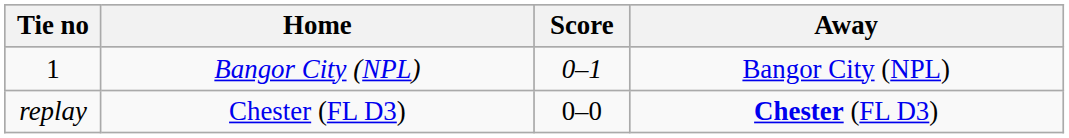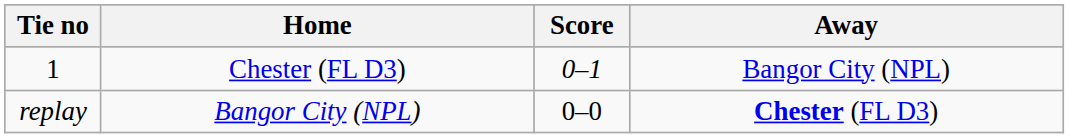1 | Home: Bangor City (NPL) -> Chester (FL D3)
replay | Home: Chester (FL D3) -> Bangor City (NPL)
